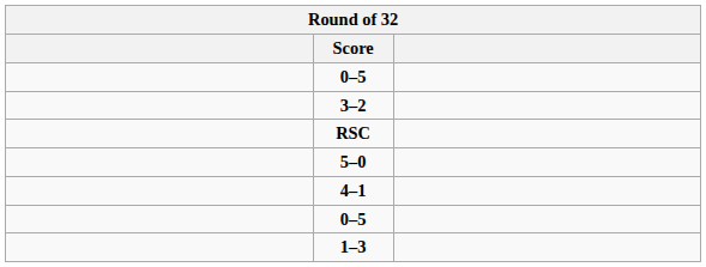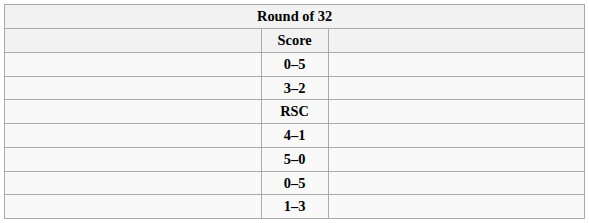rows swapped: 5–0 <-> 4–1
